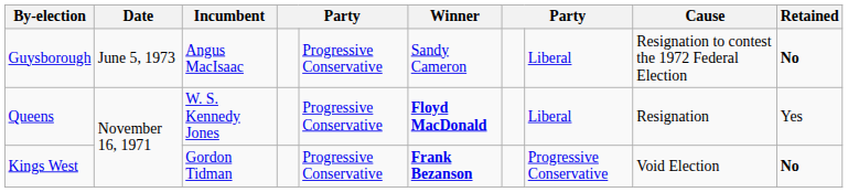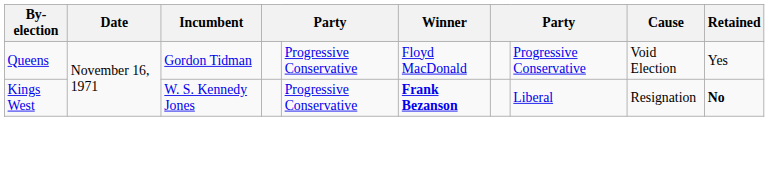- row: Guysborough | June 5, 1973 | Angus MacIsaac | Progressive Conservative | Sandy Cameron | Liberal | Resignation to contest the 1972 Federal Election | No
Queens | Incumbent: W. S. Kennedy Jones -> Gordon Tidman
Queens | Winner: bold -> normal
Queens | column 8: Liberal -> Progressive Conservative
Queens | Cause: Resignation -> Void Election
Kings West | Incumbent: Gordon Tidman -> W. S. Kennedy Jones
Kings West | column 8: Progressive Conservative -> Liberal
Kings West | Cause: Void Election -> Resignation
